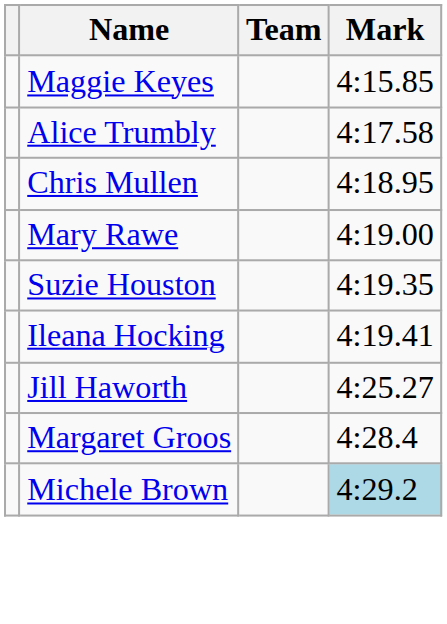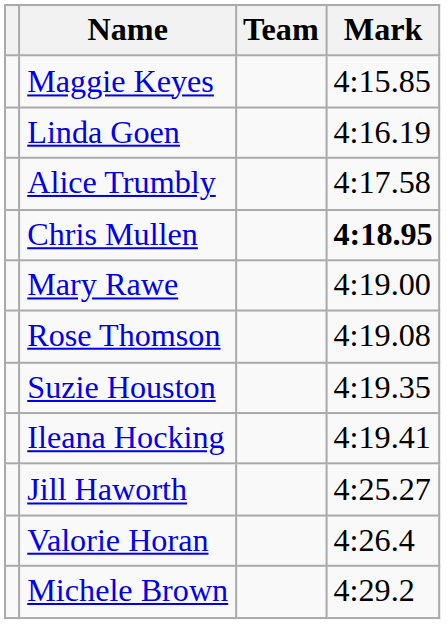+ row: Linda Goen | 4:16.19
Chris Mullen | Mark: normal -> bold
+ row: Rose Thomson | 4:19.08
+ row: Valorie Horan | 4:26.4
- row: Margaret Groos | 4:28.4
Michele Brown | Mark: lightblue background -> no background
